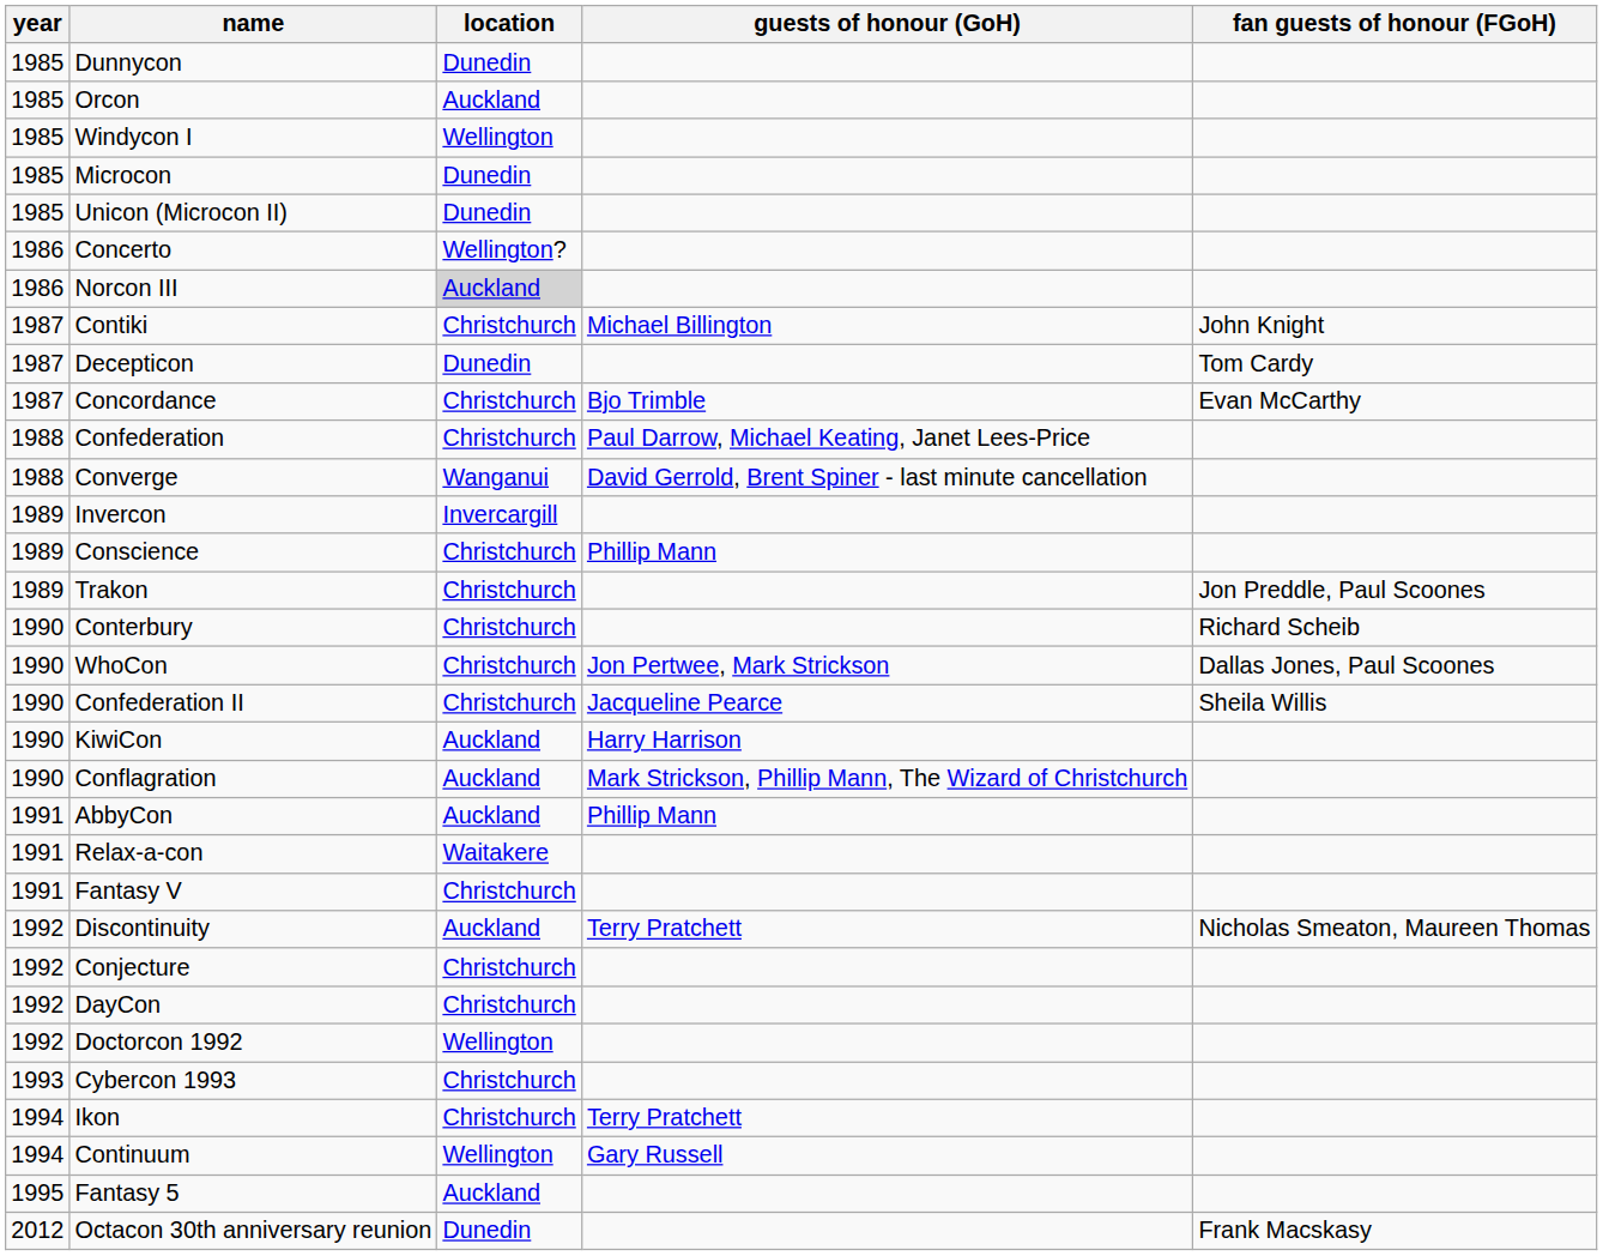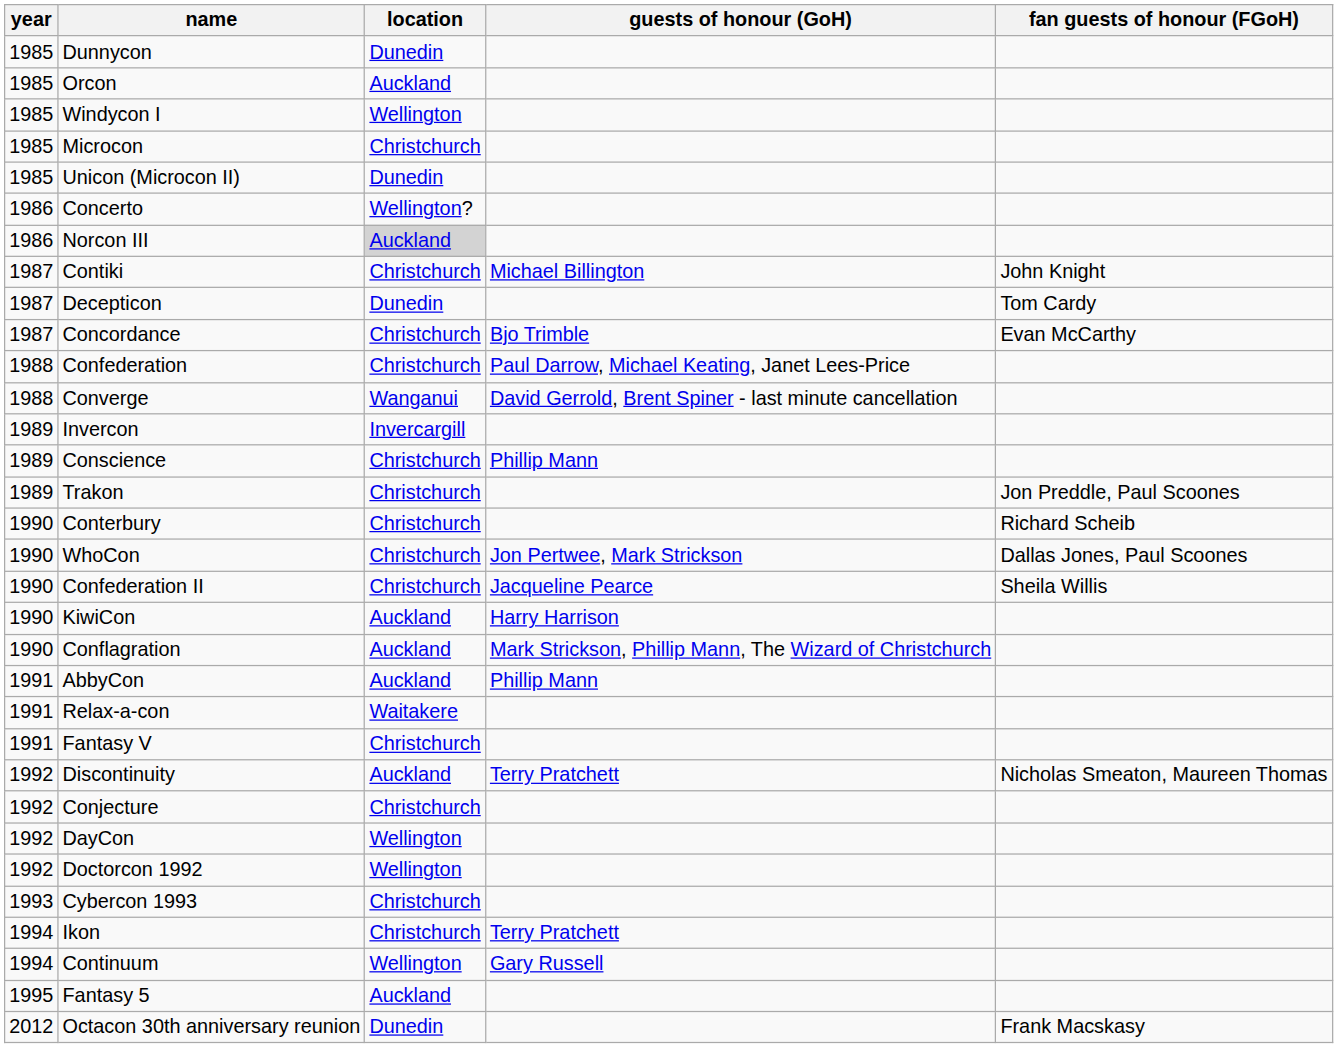Microcon | location: Dunedin -> Christchurch
DayCon | location: Christchurch -> Wellington
